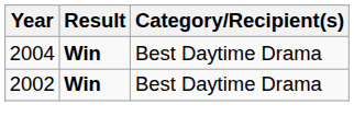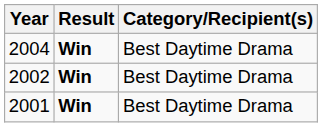+ row: 2001 | Win | Best Daytime Drama
